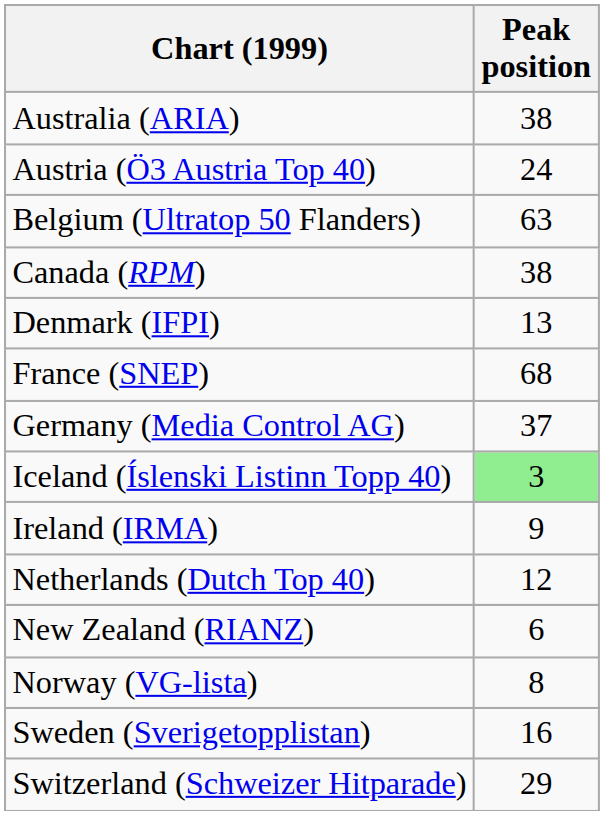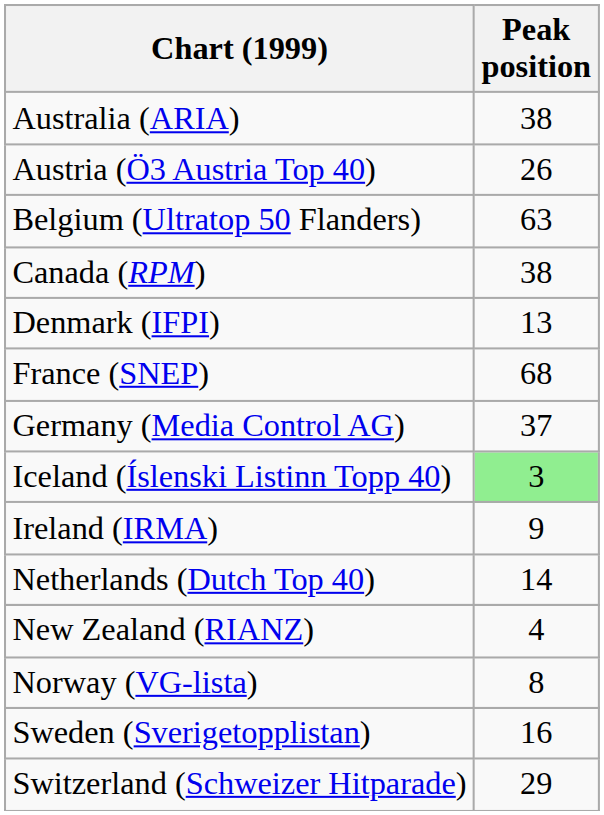Austria (Ö3 Austria Top 40) | Peak position: 24 -> 26
Netherlands (Dutch Top 40) | Peak position: 12 -> 14
New Zealand (RIANZ) | Peak position: 6 -> 4
